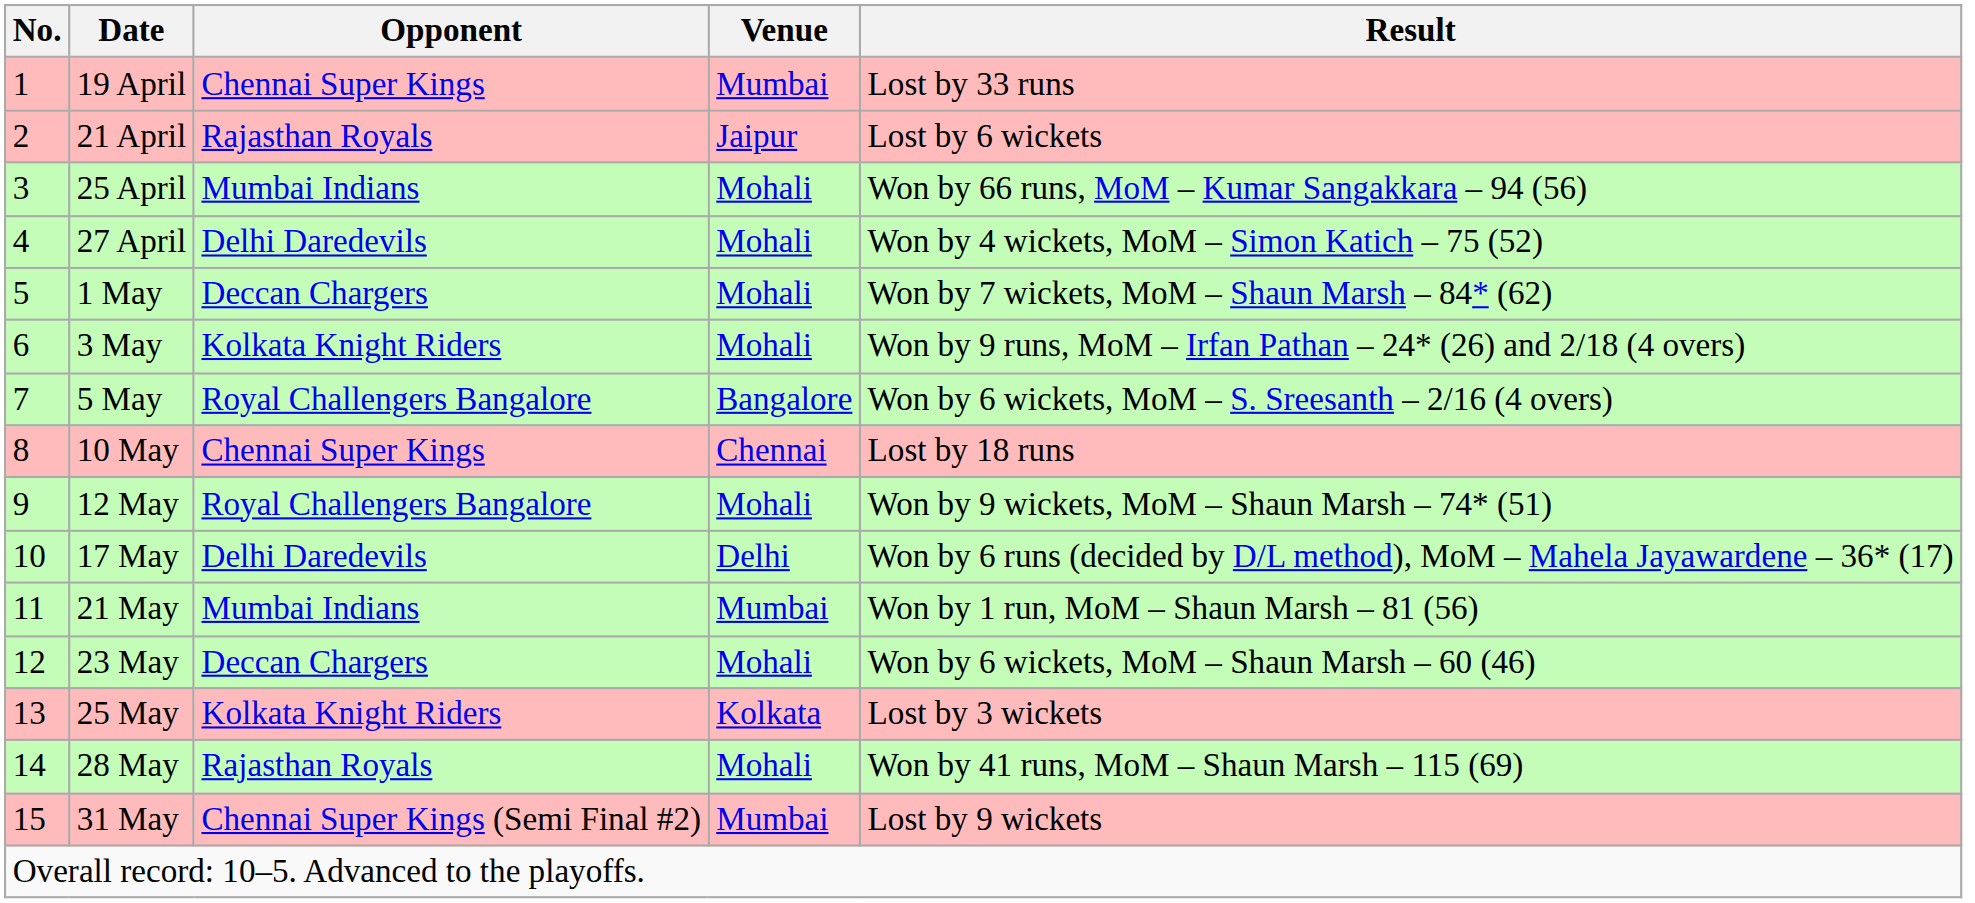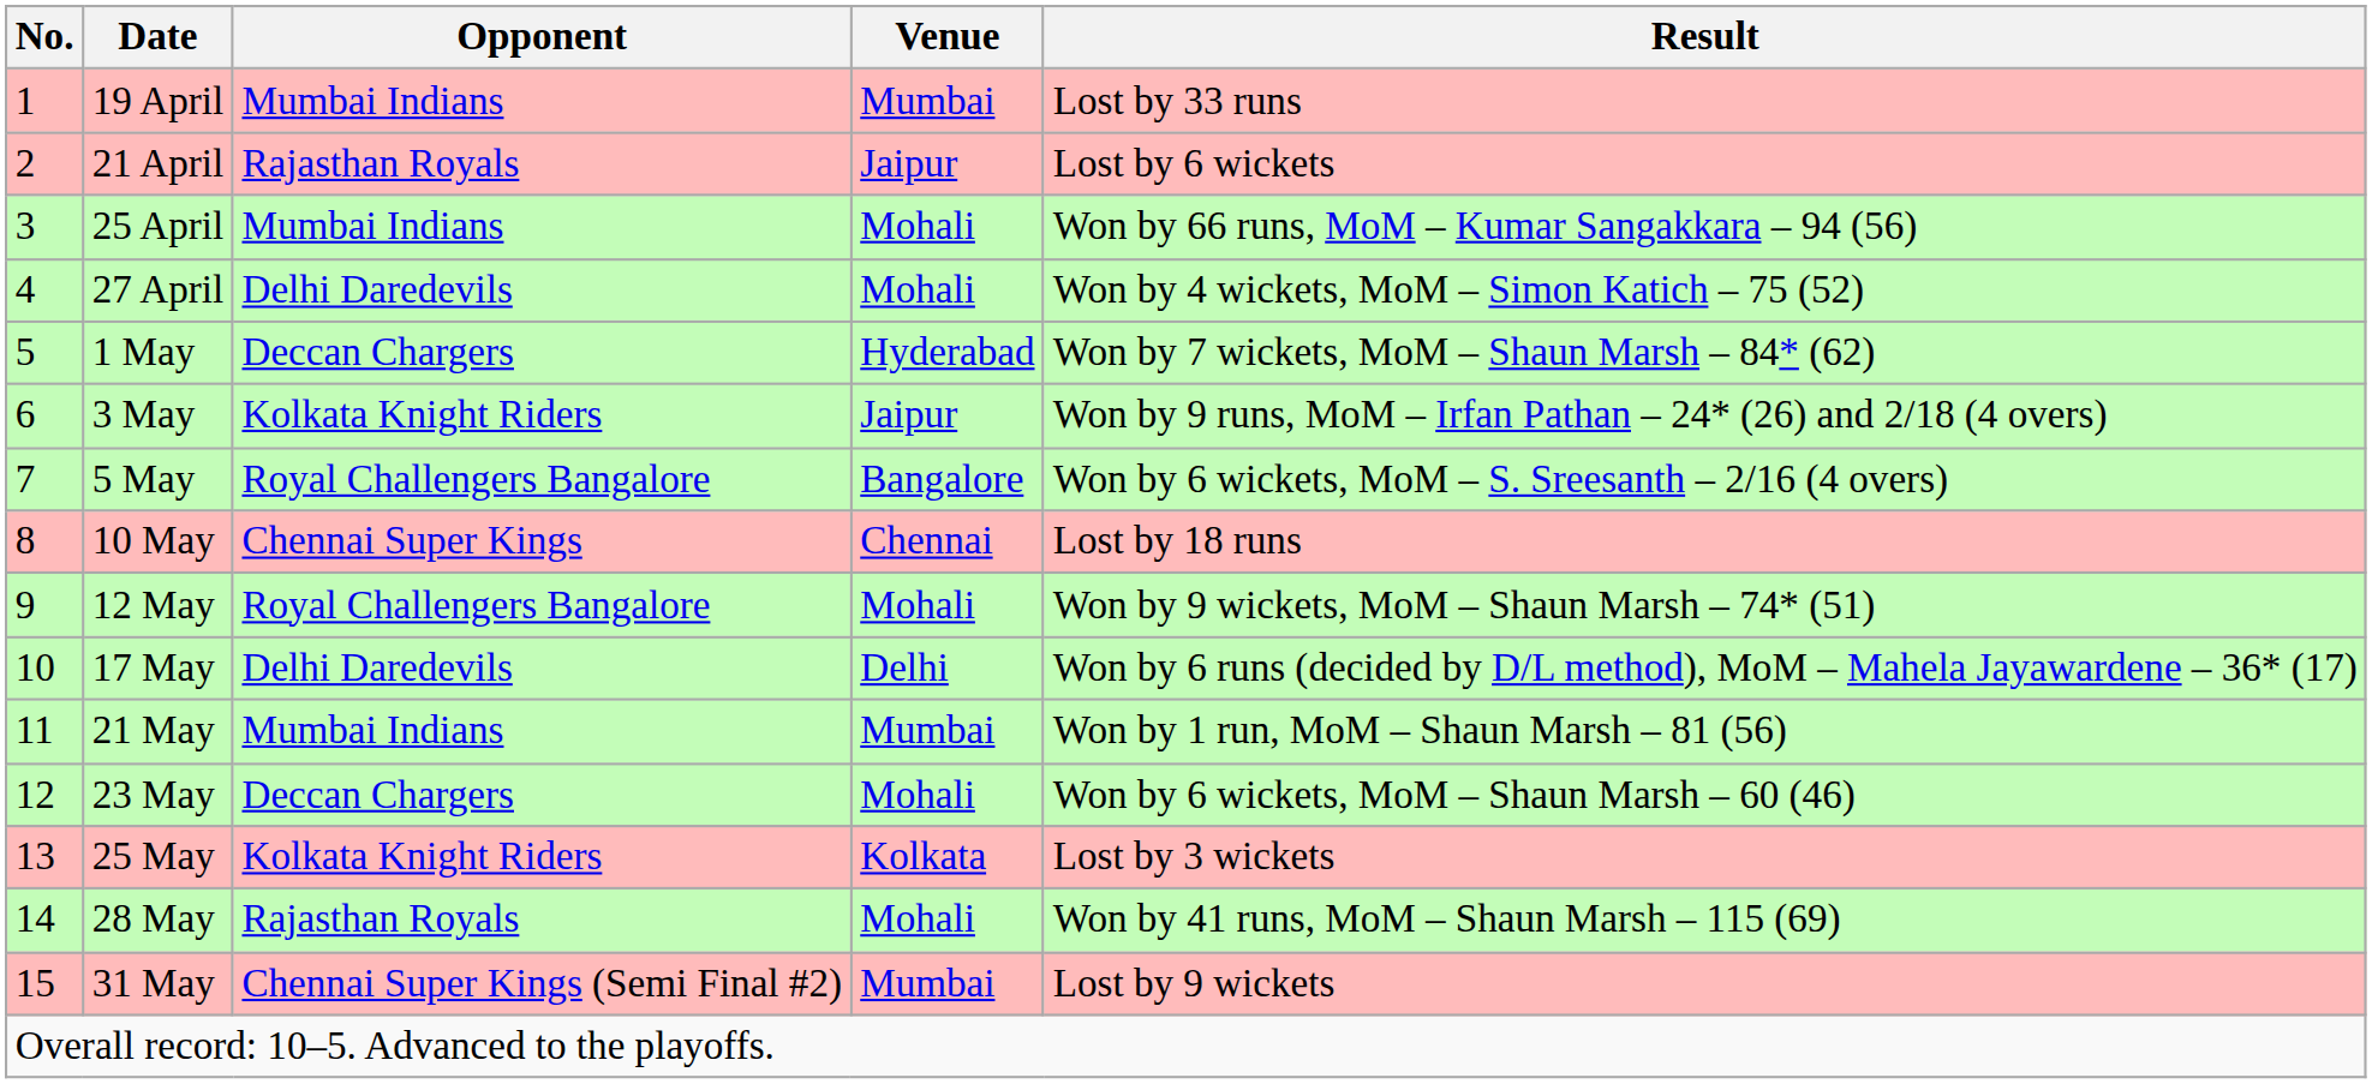19 April | Opponent: Chennai Super Kings -> Mumbai Indians
1 May | Venue: Mohali -> Hyderabad
3 May | Venue: Mohali -> Jaipur
